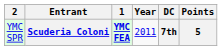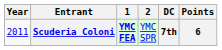columns swapped: Year <-> 2
Scuderia Coloni | Points: 5 -> 6
